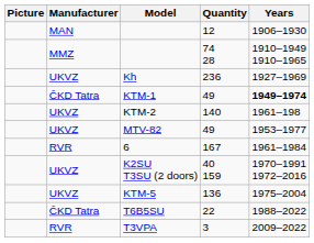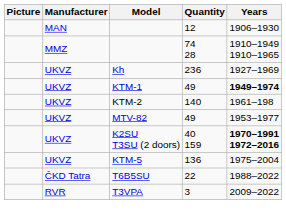KTM-1 | Manufacturer: ČKD Tatra -> UKVZ
- row: RVR | 6 | 167 | 1961–1984
K2SU T3SU (2 doors) | Years: normal -> bold
